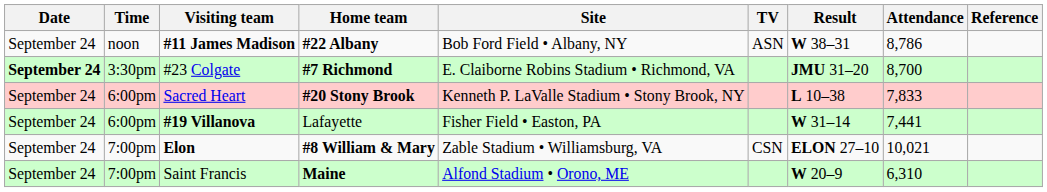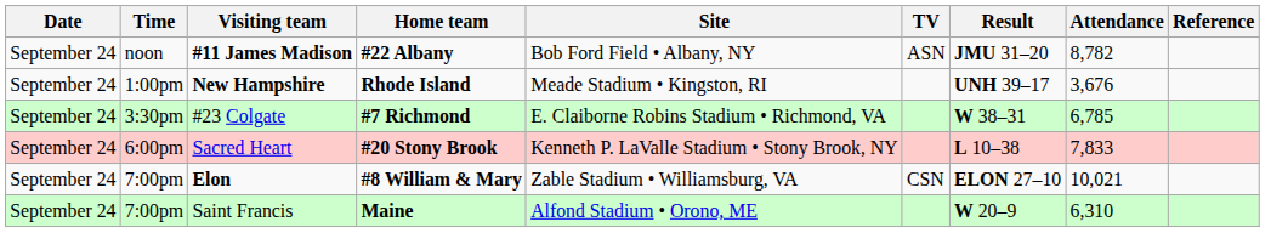#11 James Madison | Result: W 38–31 -> JMU 31–20
#11 James Madison | Attendance: 8,786 -> 8,782
+ row: September 24 | 1:00pm | New Hampshire | Rhode Island | Meade Stadium • Kingston, RI | UNH 39–17 | 3,676
#23 Colgate | Date: bold -> normal
#23 Colgate | Result: JMU 31–20 -> W 38–31
#23 Colgate | Attendance: 8,700 -> 6,785
- row: September 24 | 6:00pm | #19 Villanova | Lafayette | Fisher Field • Easton, PA | W 31–14 | 7,441
